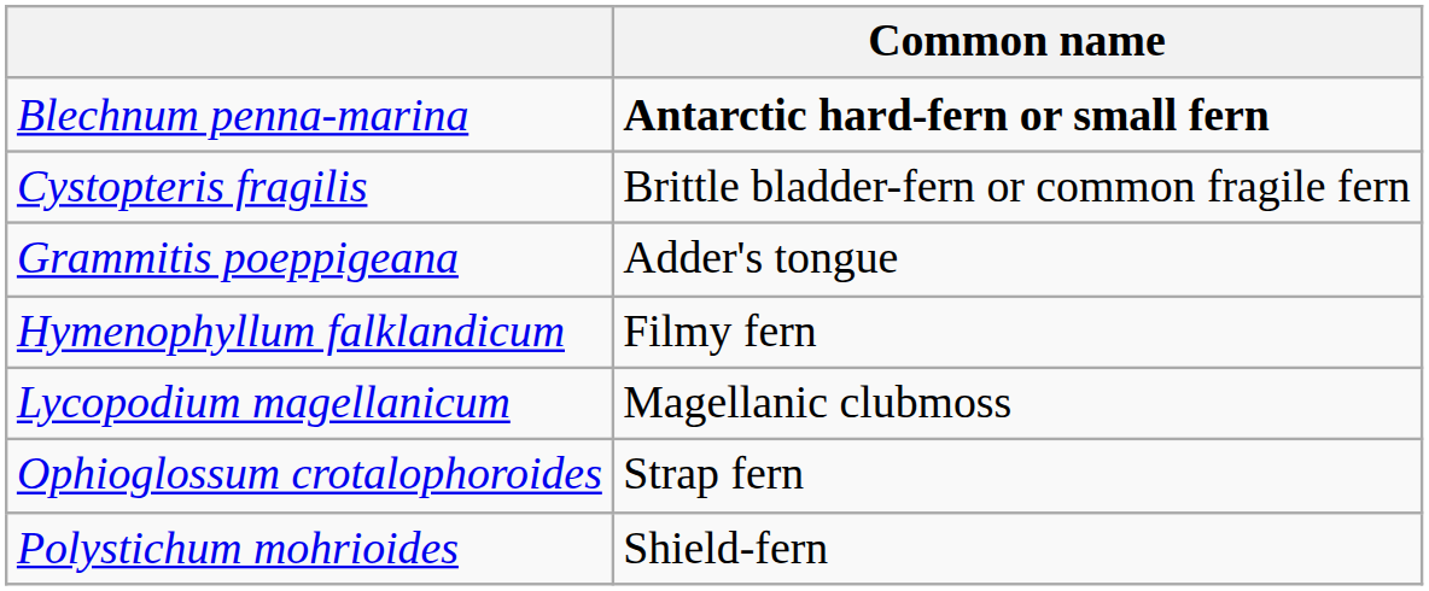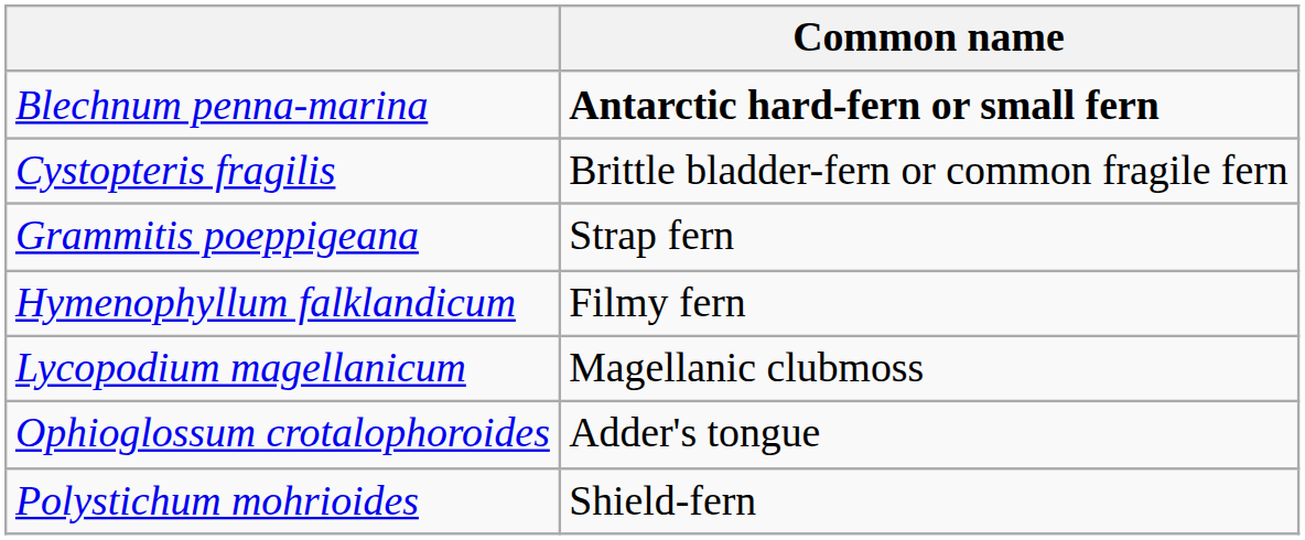Grammitis poeppigeana | Common name: Adder's tongue -> Strap fern
Ophioglossum crotalophoroides | Common name: Strap fern -> Adder's tongue
